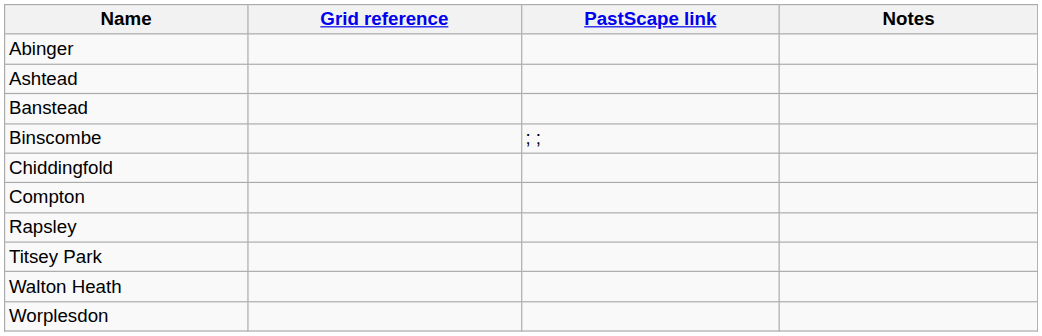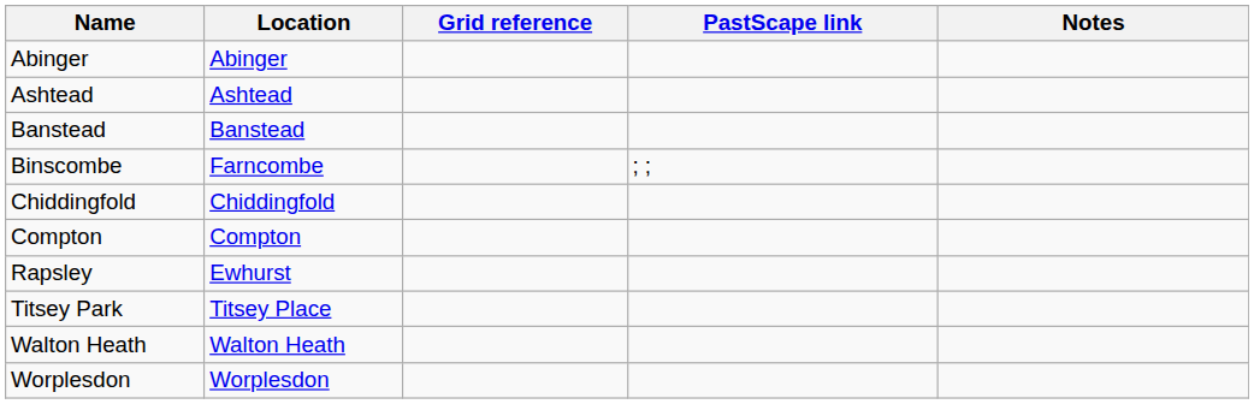+ column: Location | Abinger | Ashtead | Banstead | Farncombe | Chiddingfold | Compton | Ewhurst | Titsey Place | Walton Heath | Worplesdon
